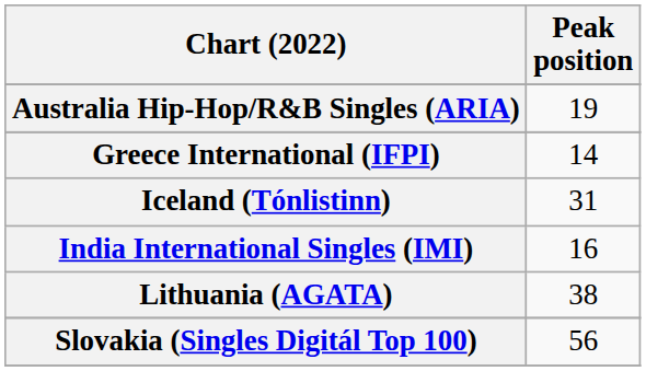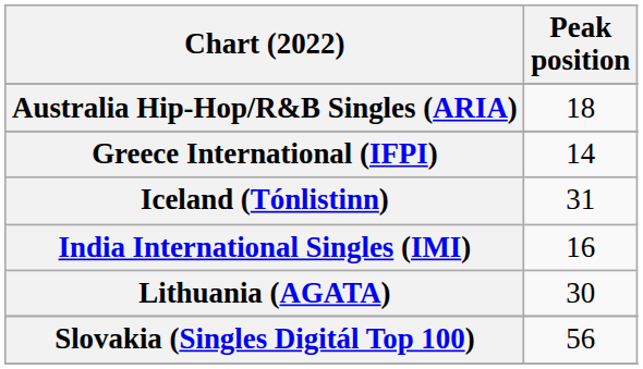Australia Hip-Hop/R&B Singles (ARIA) | Peak position: 19 -> 18
Lithuania (AGATA) | Peak position: 38 -> 30
